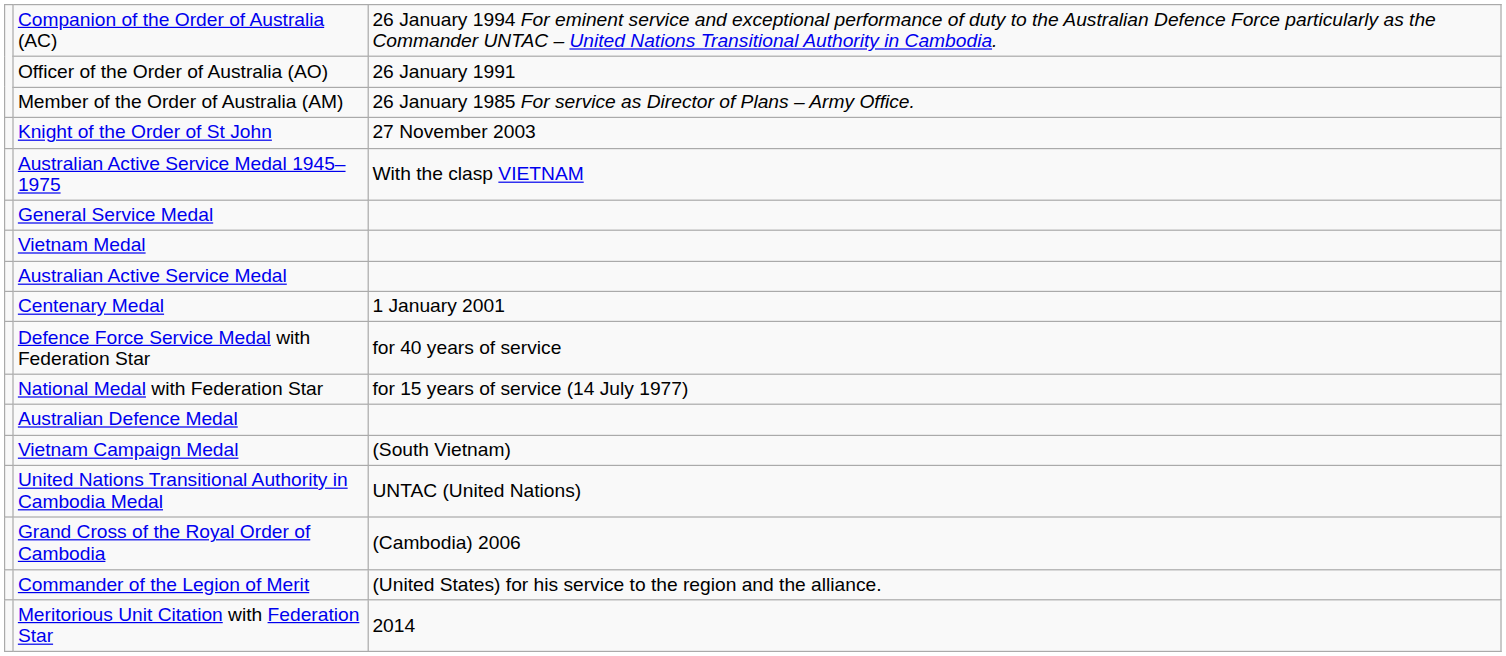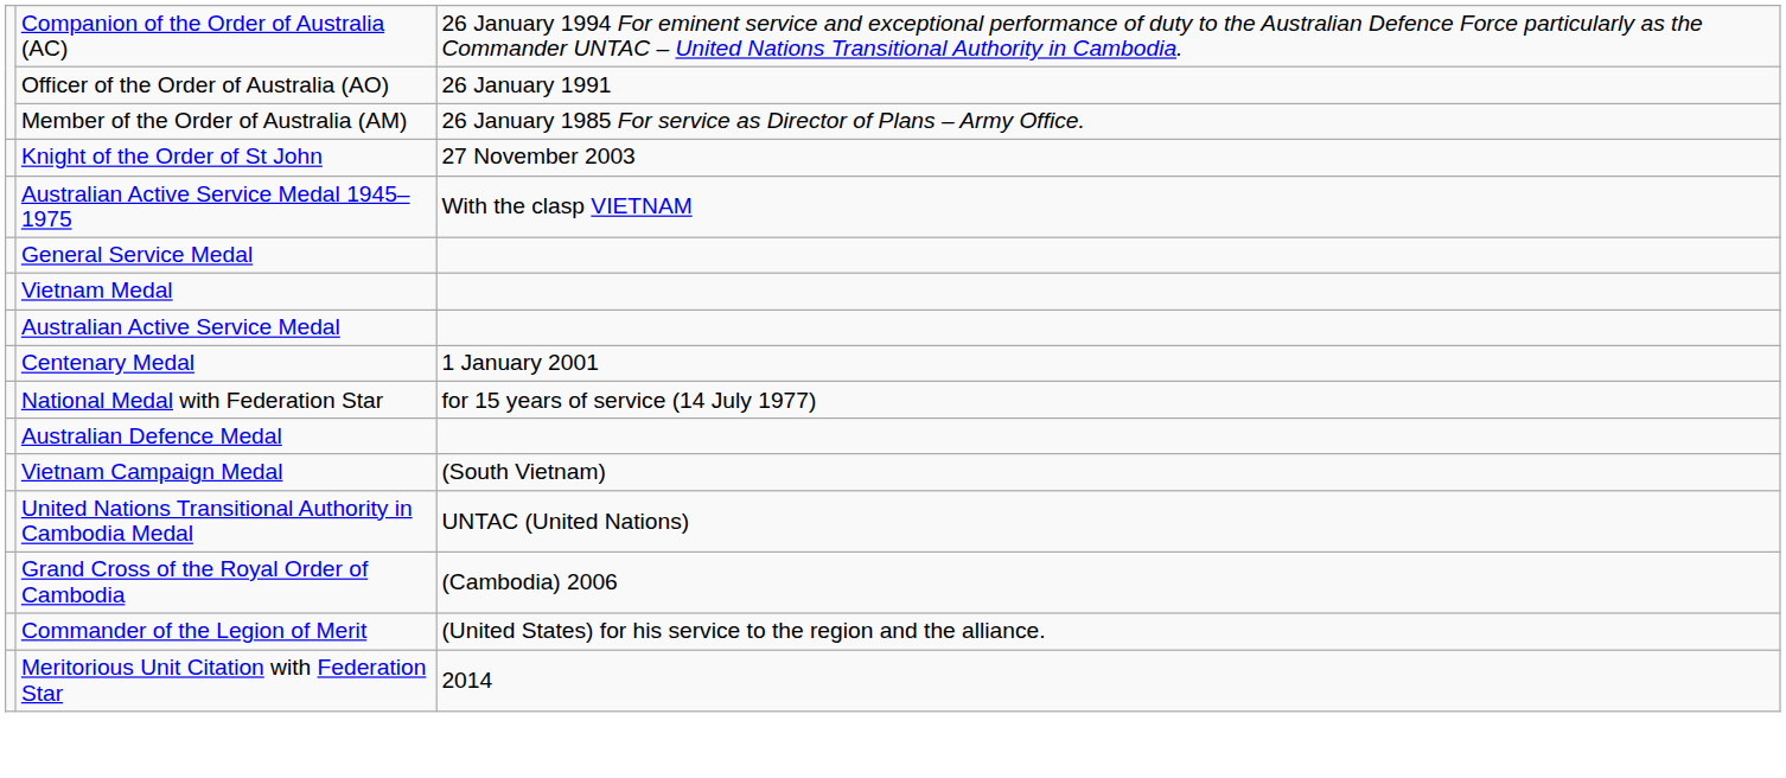- row: Defence Force Service Medal with Federation Star | for 40 years of service
